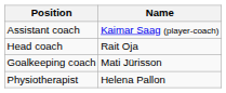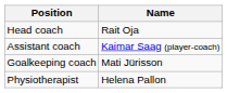rows swapped: Head coach <-> Assistant coach
